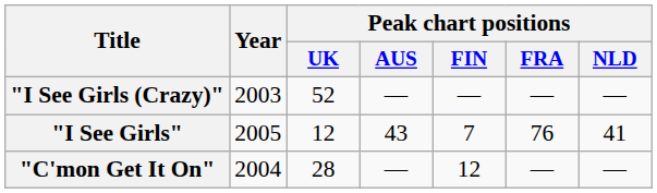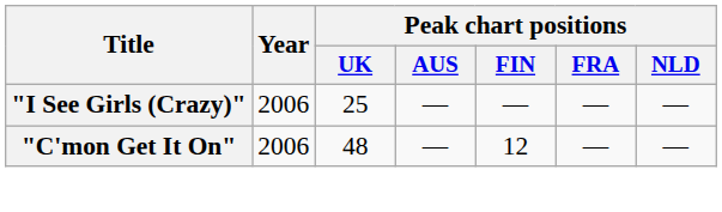"I See Girls (Crazy)" | Year: 2003 -> 2006
"I See Girls (Crazy)" | Peak chart positions / UK: 52 -> 25
- row: "I See Girls" | 2005 | 12 | 43 | 7 | 76 | 41
"C'mon Get It On" | Year: 2004 -> 2006
"C'mon Get It On" | Peak chart positions / UK: 28 -> 48
